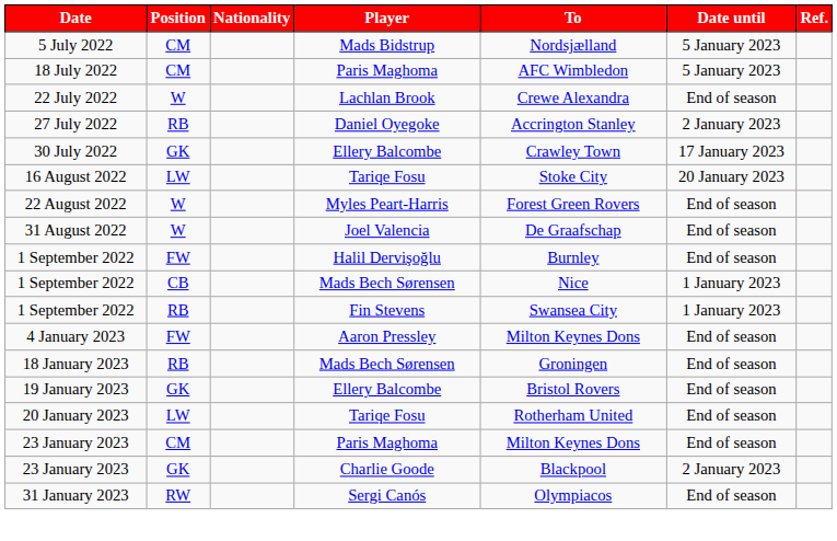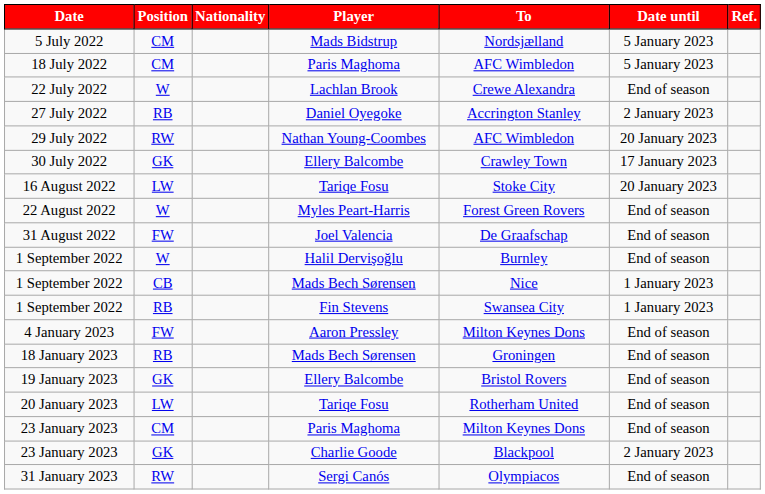+ row: 29 July 2022 | RW | Nathan Young-Coombes | AFC Wimbledon | 20 January 2023
31 August 2022 | Position: W -> FW
1 September 2022 / Halil Dervişoğlu | Position: FW -> W
